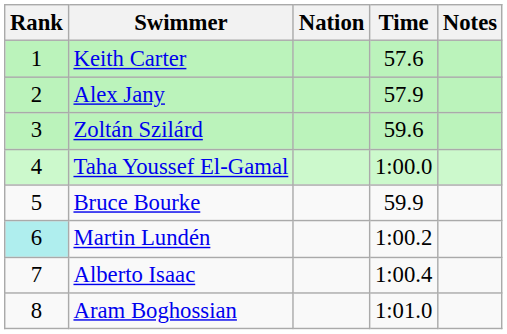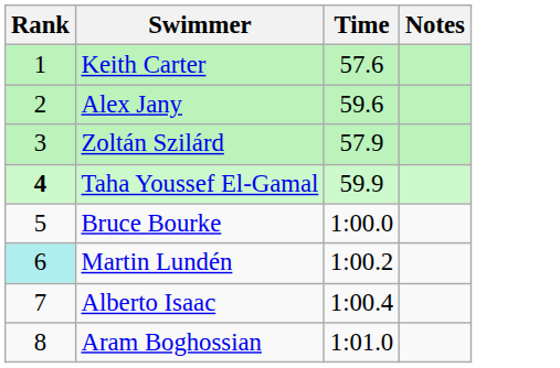- column: Nation
Alex Jany | Time: 57.9 -> 59.6
Zoltán Szilárd | Time: 59.6 -> 57.9
Taha Youssef El-Gamal | Rank: normal -> bold
Taha Youssef El-Gamal | Time: 1:00.0 -> 59.9
Bruce Bourke | Time: 59.9 -> 1:00.0
